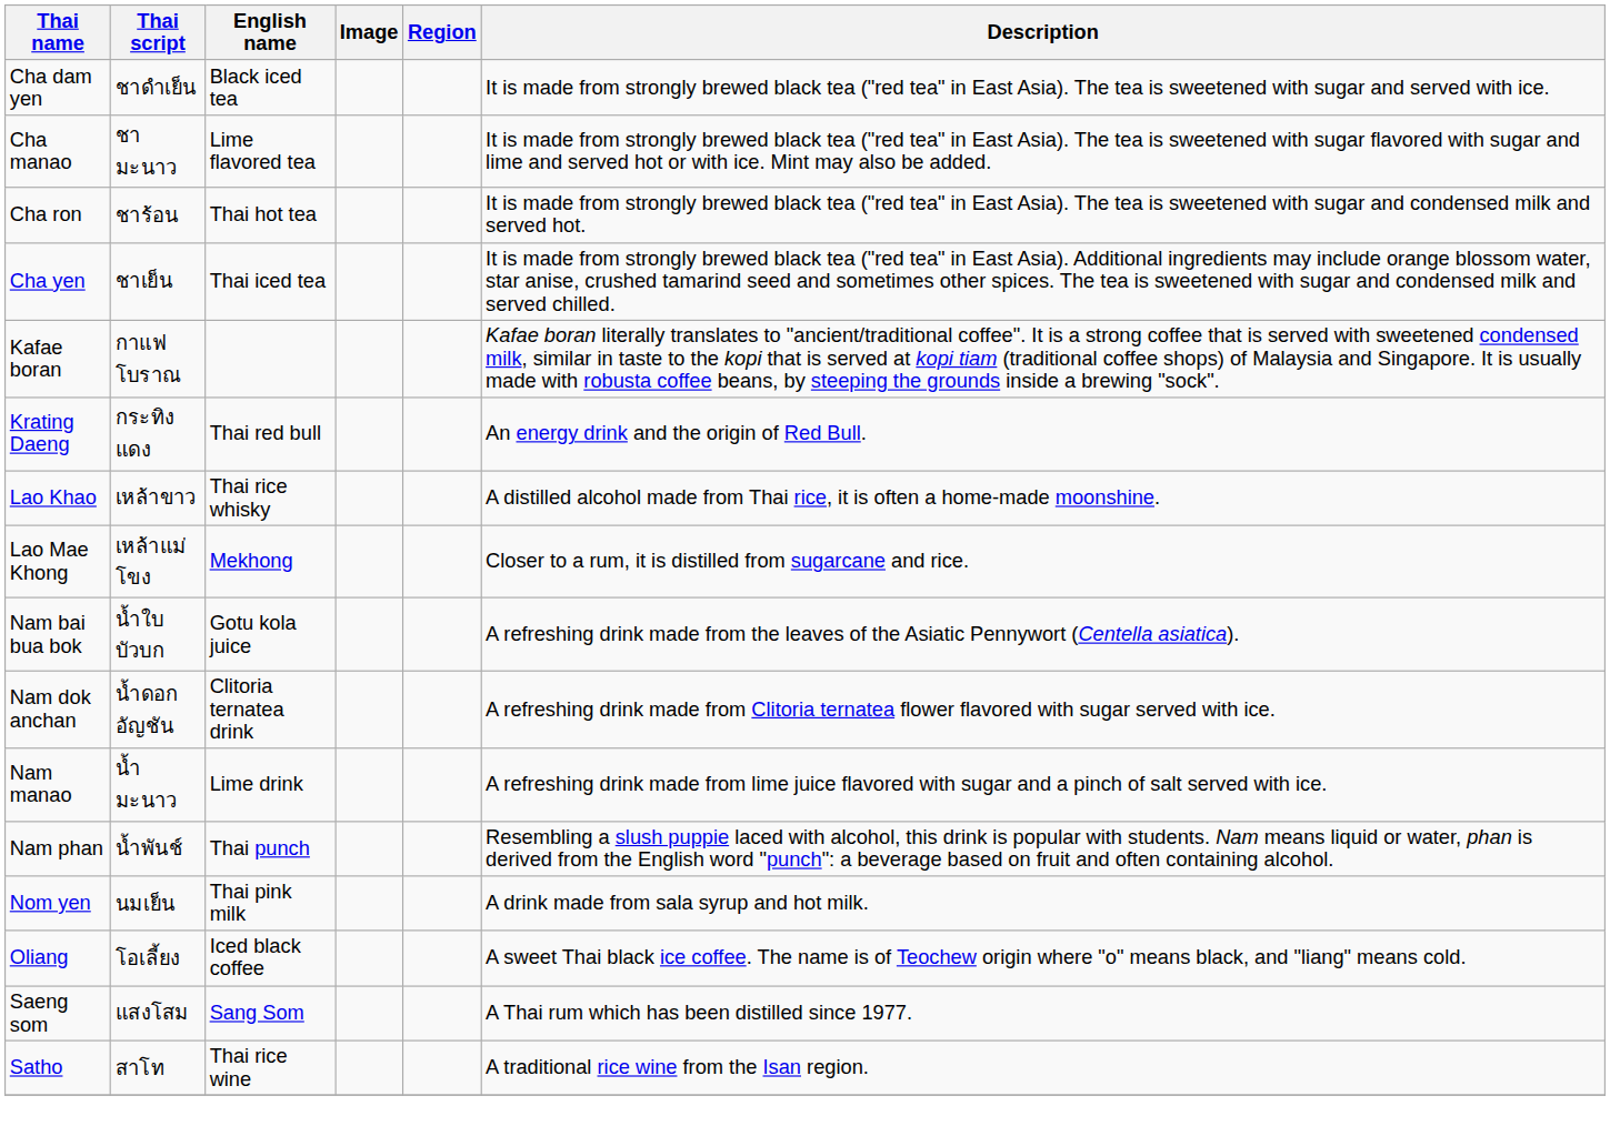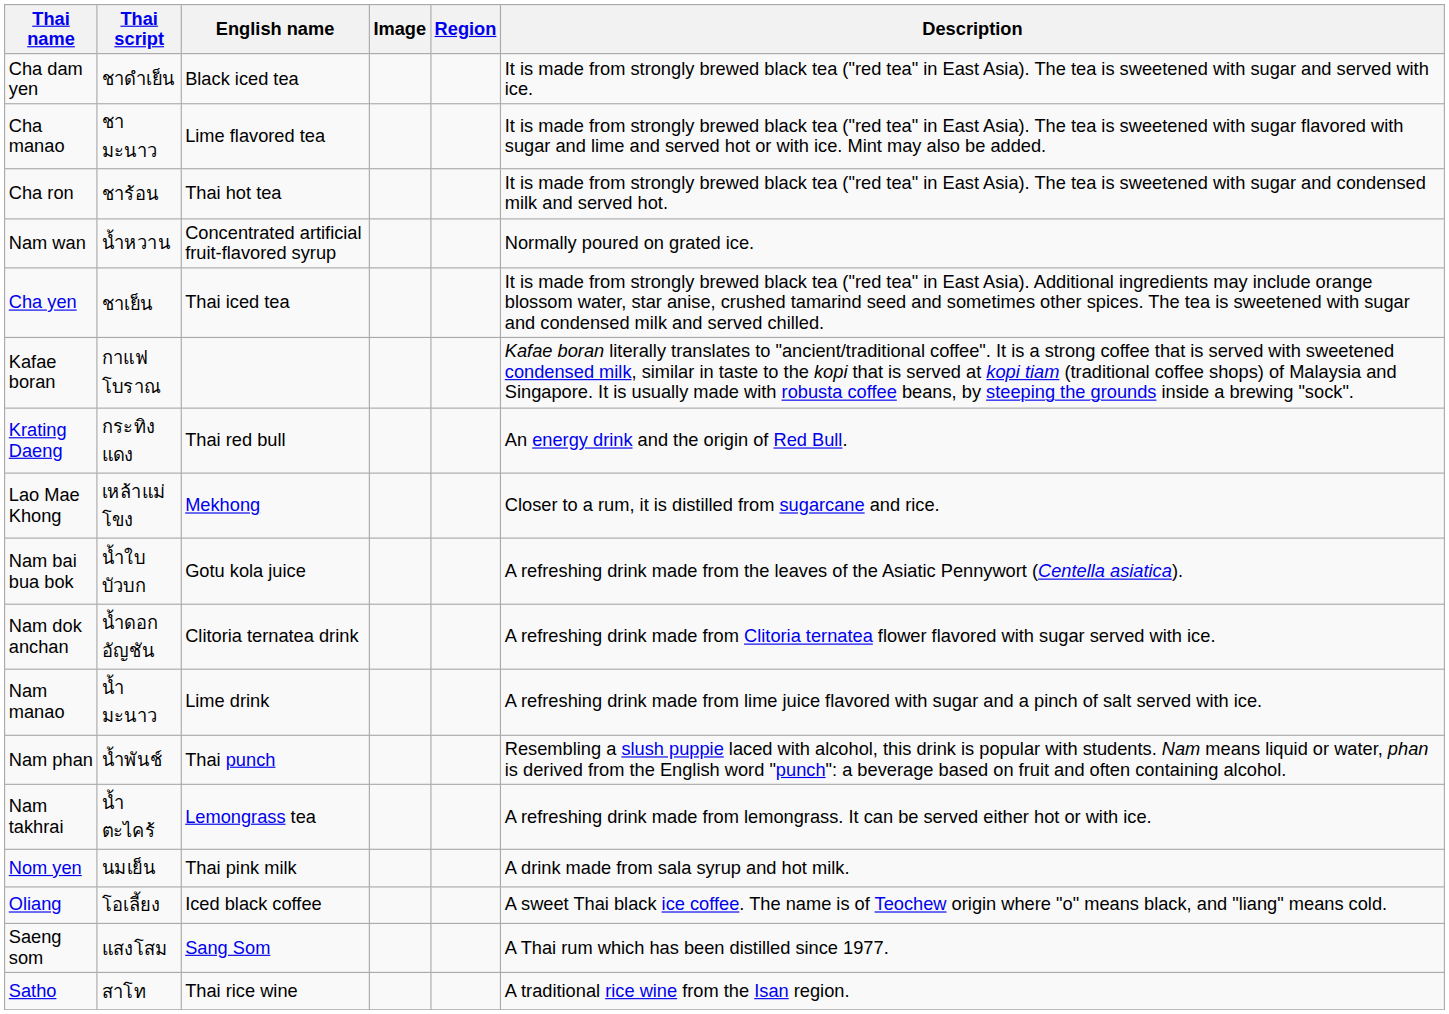+ row: Nam wan | น้ำหวาน | Concentrated artificial fruit-flavored syrup | Normally poured on grated ice.
- row: Lao Khao | เหล้าขาว | Thai rice whisky | A distilled alcohol made from Thai rice, it is often a home-made moonshine.
+ row: Nam takhrai | น้ำตะไคร้ | Lemongrass tea | A refreshing drink made from lemongrass. It can be served either hot or with ice.
